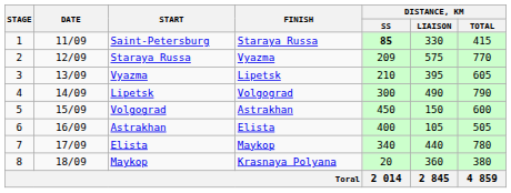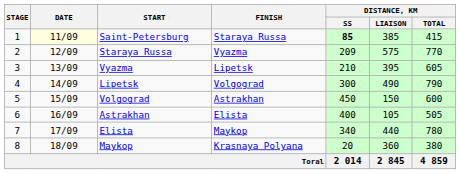Saint-Petersburg | DATE: no background -> lightyellow background
Saint-Petersburg | DISTANCE, КМ / LIAISON: 330 -> 385
